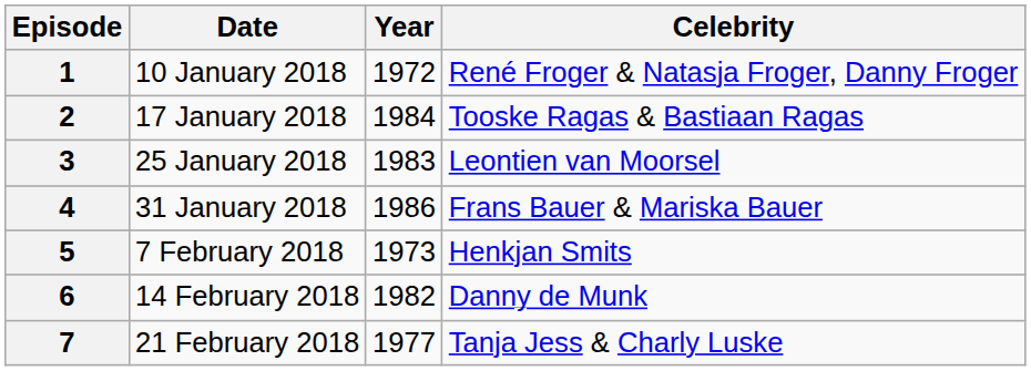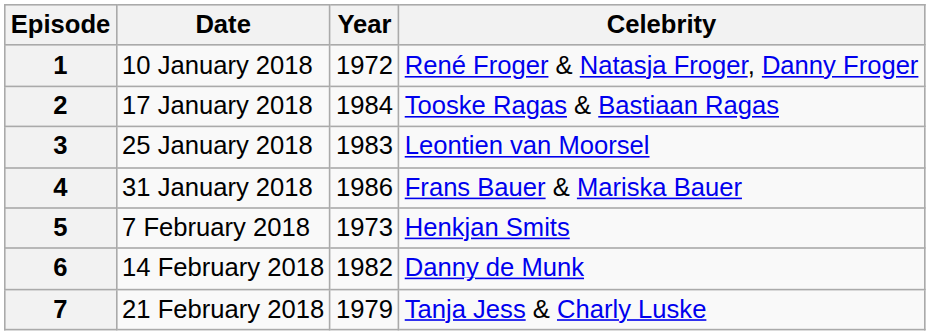7 | Year: 1977 -> 1979
